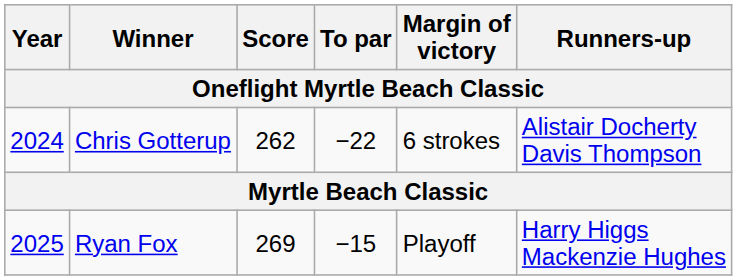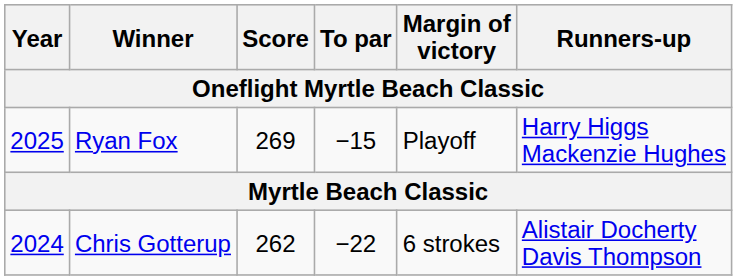rows swapped: Ryan Fox <-> Chris Gotterup
